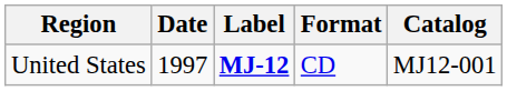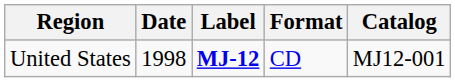United States | Date: 1997 -> 1998
